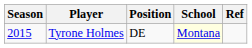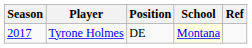Tyrone Holmes | Season: 2015 -> 2017
